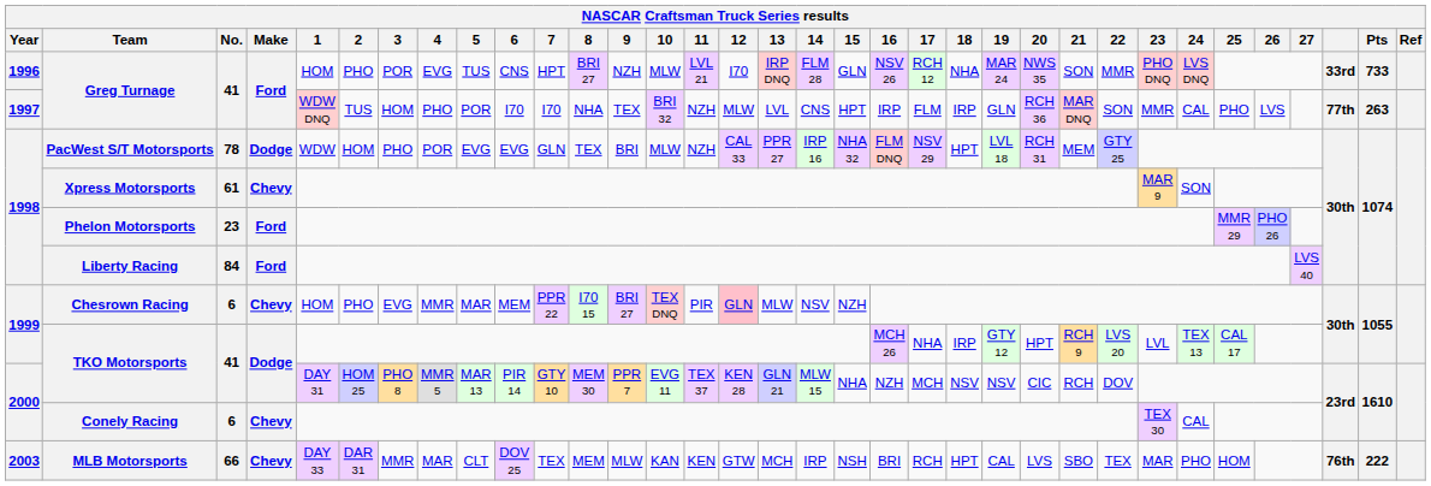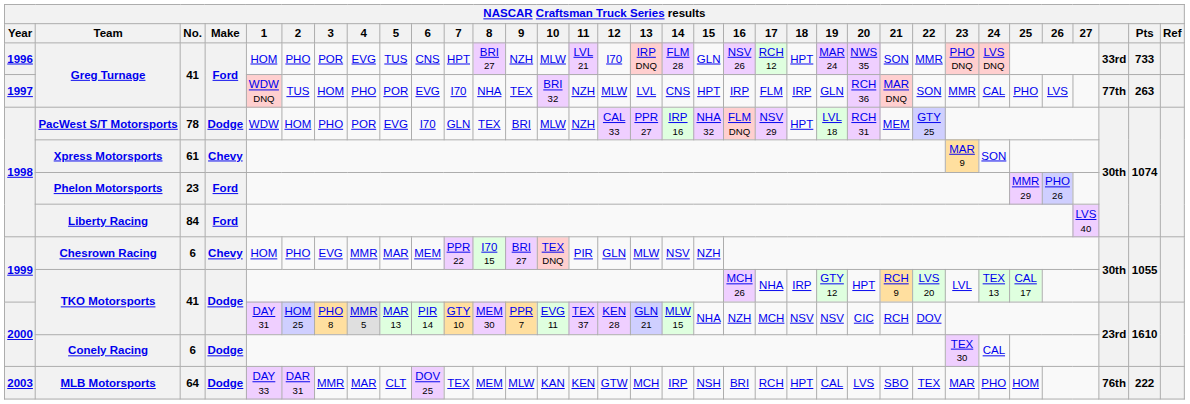1996 / Greg Turnage | 18: NHA -> HPT
1997 / Greg Turnage | 6: I70 -> EVG
PacWest S/T Motorsports | 6: EVG -> I70
Chesrown Racing | 12: pink background -> no background
Conely Racing | Make: Chevy -> Dodge
MLB Motorsports | No.: 66 -> 64
MLB Motorsports | Make: Chevy -> Dodge
